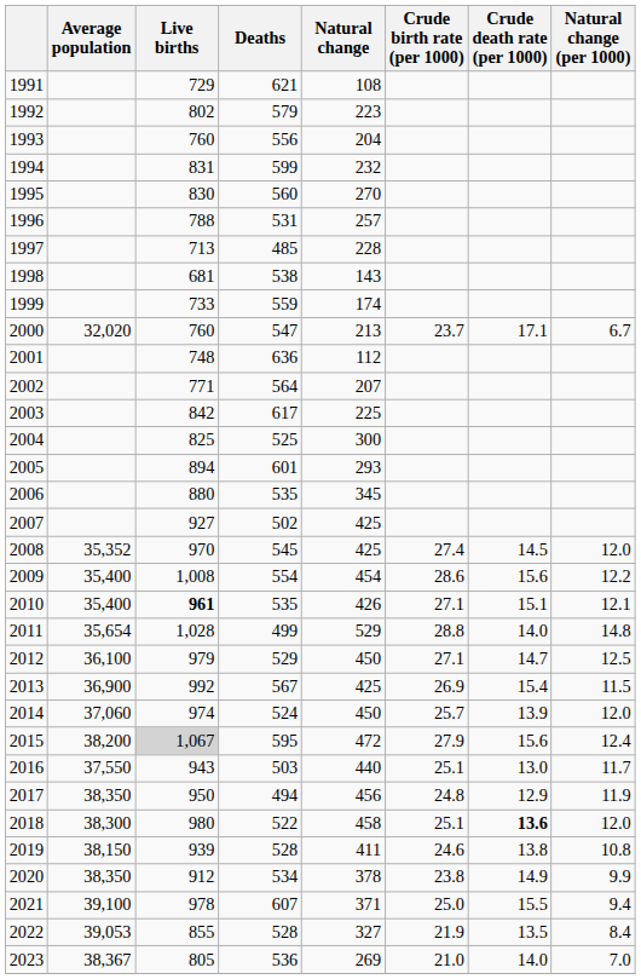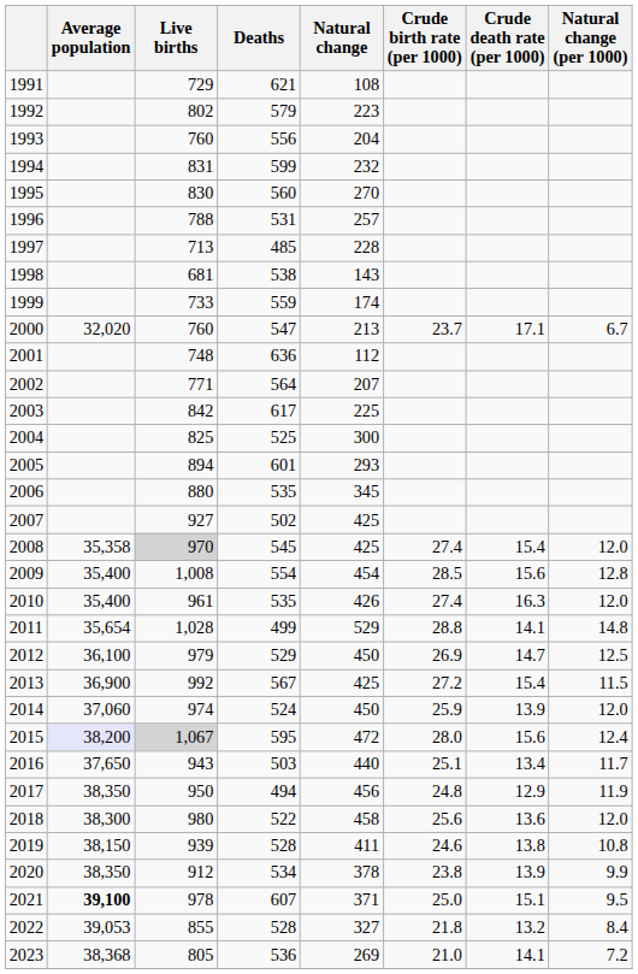2008 | Average population: 35,352 -> 35,358
2008 | Live births: no background -> lightgrey background
2008 | Crude death rate (per 1000): 14.5 -> 15.4
2009 | Crude birth rate (per 1000): 28.6 -> 28.5
2009 | Natural change (per 1000): 12.2 -> 12.8
2010 | Live births: bold -> normal
2010 | Crude birth rate (per 1000): 27.1 -> 27.4
2010 | Crude death rate (per 1000): 15.1 -> 16.3
2010 | Natural change (per 1000): 12.1 -> 12.0
2011 | Crude death rate (per 1000): 14.0 -> 14.1
2012 | Crude birth rate (per 1000): 27.1 -> 26.9
2013 | Crude birth rate (per 1000): 26.9 -> 27.2
2014 | Crude birth rate (per 1000): 25.7 -> 25.9
2015 | Average population: no background -> lavender background
2015 | Crude birth rate (per 1000): 27.9 -> 28.0
2016 | Average population: 37,550 -> 37,650
2016 | Crude death rate (per 1000): 13.0 -> 13.4
2018 | Crude birth rate (per 1000): 25.1 -> 25.6
2018 | Crude death rate (per 1000): bold -> normal
2020 | Crude death rate (per 1000): 14.9 -> 13.9
2021 | Average population: normal -> bold
2021 | Crude death rate (per 1000): 15.5 -> 15.1
2021 | Natural change (per 1000): 9.4 -> 9.5
2022 | Crude birth rate (per 1000): 21.9 -> 21.8
2022 | Crude death rate (per 1000): 13.5 -> 13.2
2023 | Average population: 38,367 -> 38,368
2023 | Crude death rate (per 1000): 14.0 -> 14.1
2023 | Natural change (per 1000): 7.0 -> 7.2
